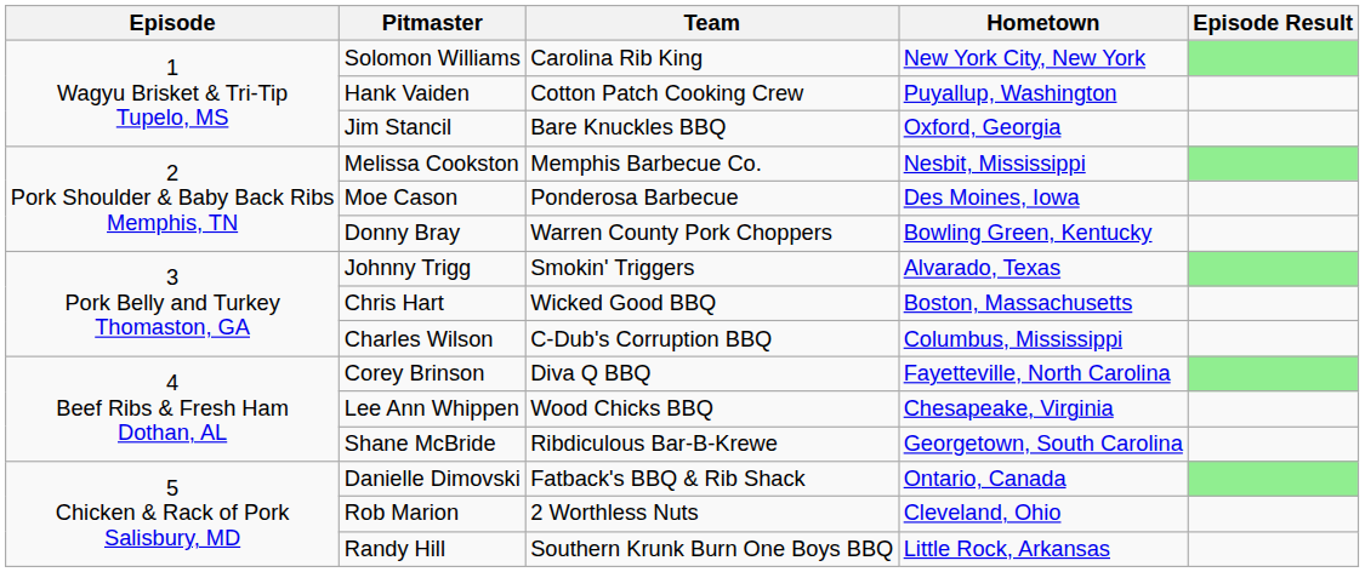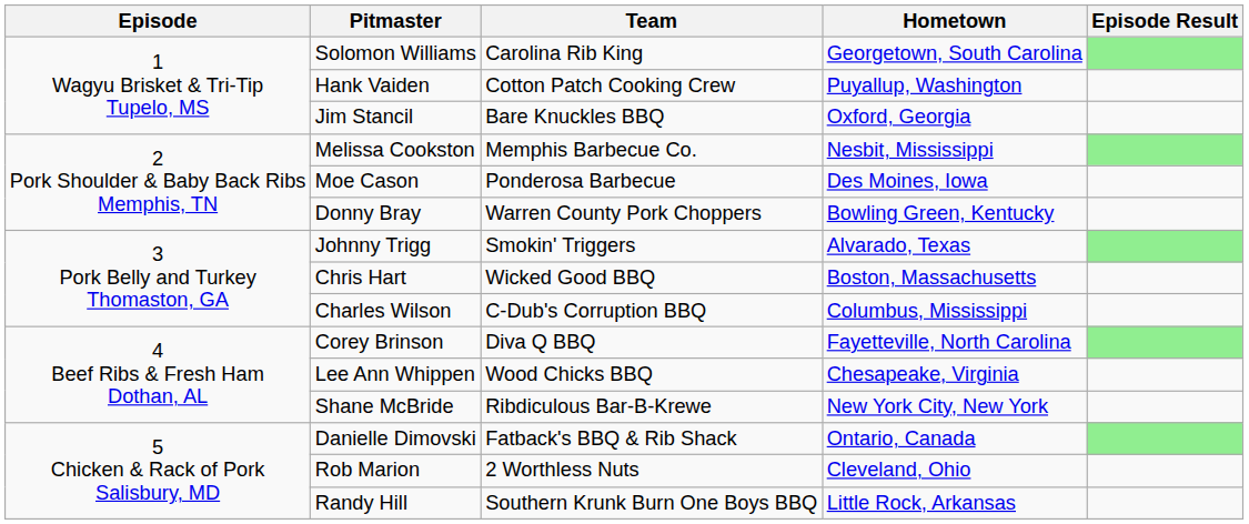Solomon Williams | Hometown: New York City, New York -> Georgetown, South Carolina
Shane McBride | Hometown: Georgetown, South Carolina -> New York City, New York
